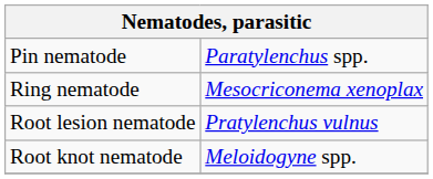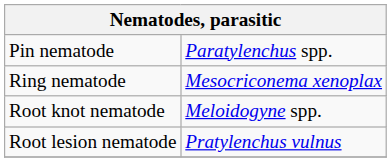rows swapped: Root lesion nematode <-> Root knot nematode
